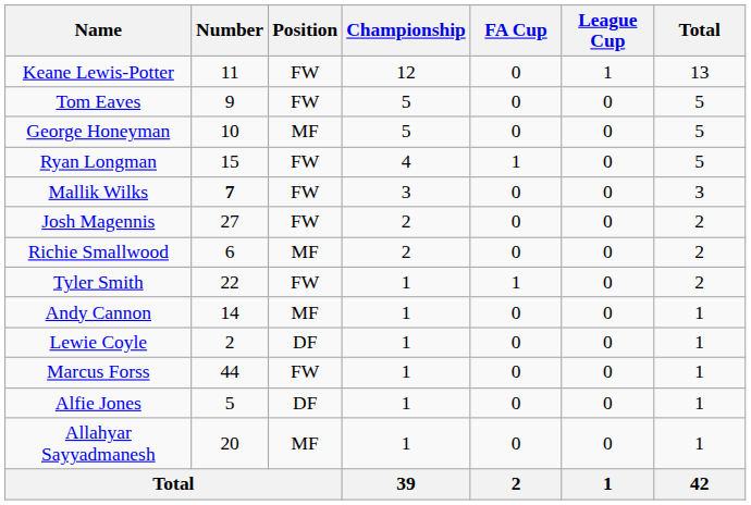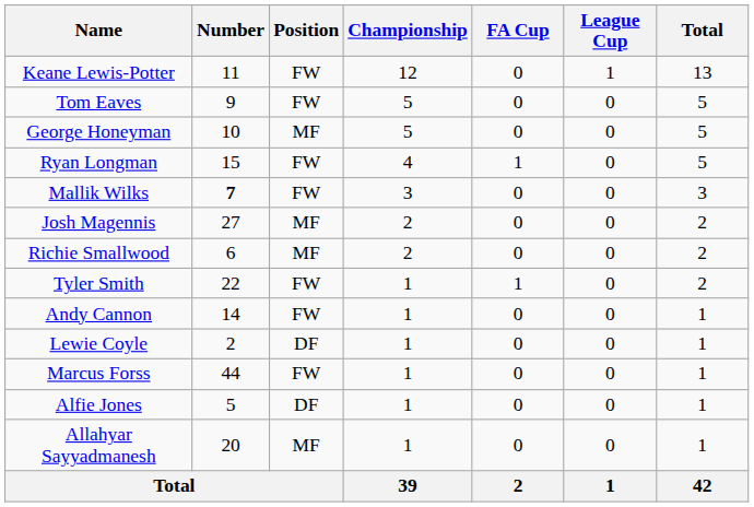Josh Magennis | Position: FW -> MF
Andy Cannon | Position: MF -> FW
